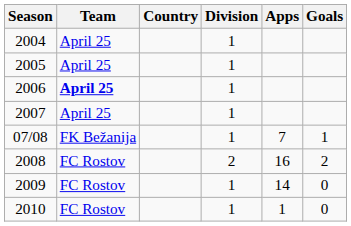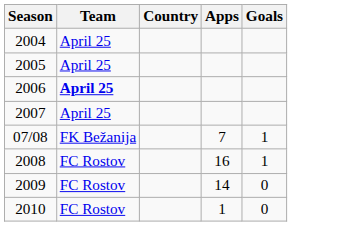- column: Division | 1 | 1 | 1 | 1 | 1 | 2 | 1 | 1
2008 | Goals: 2 -> 1
